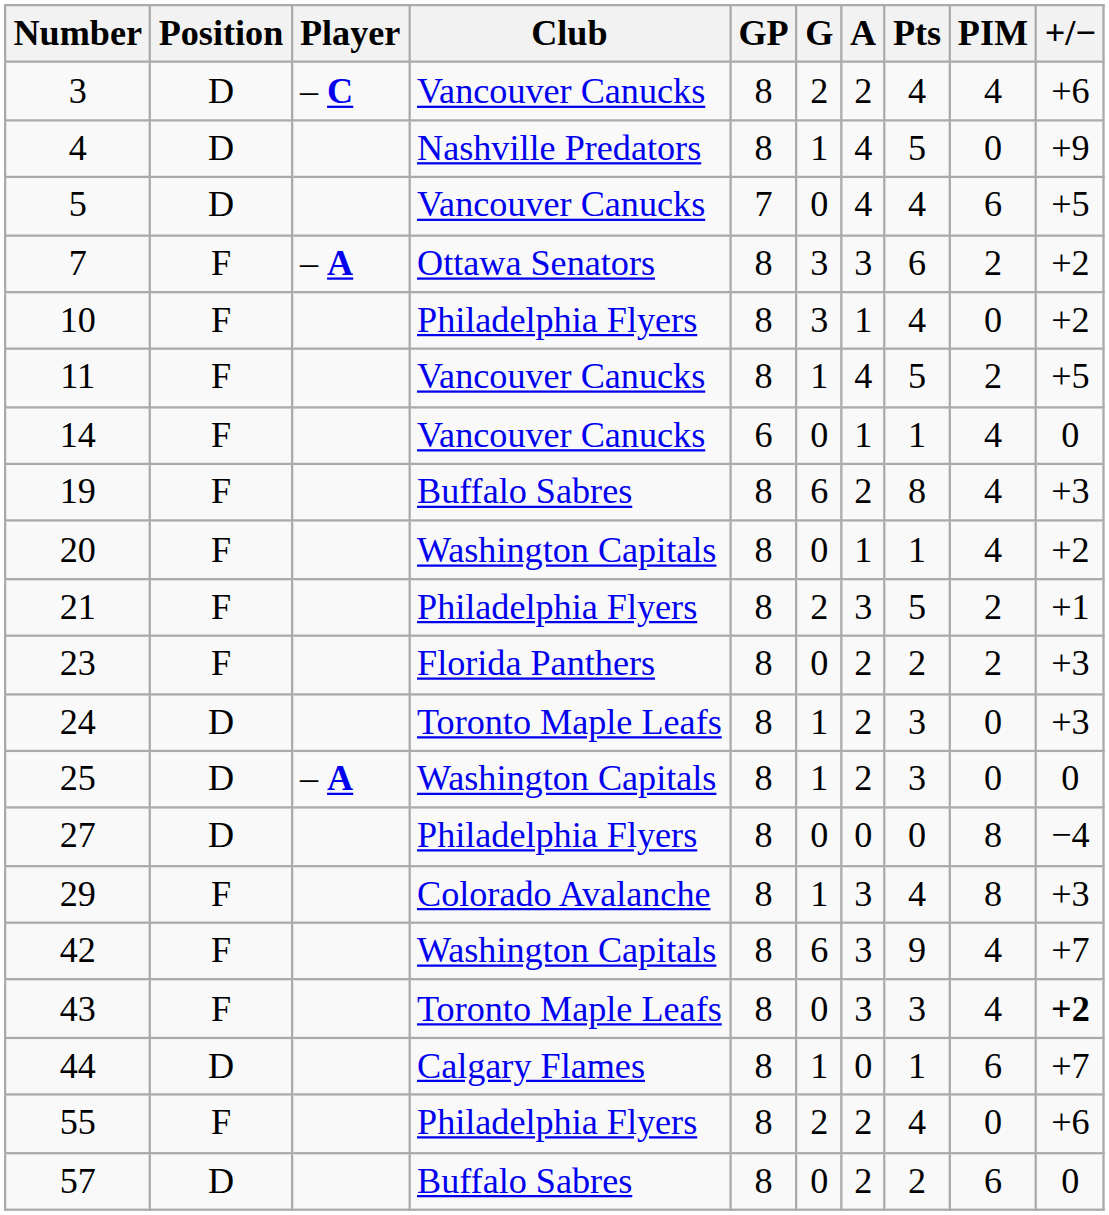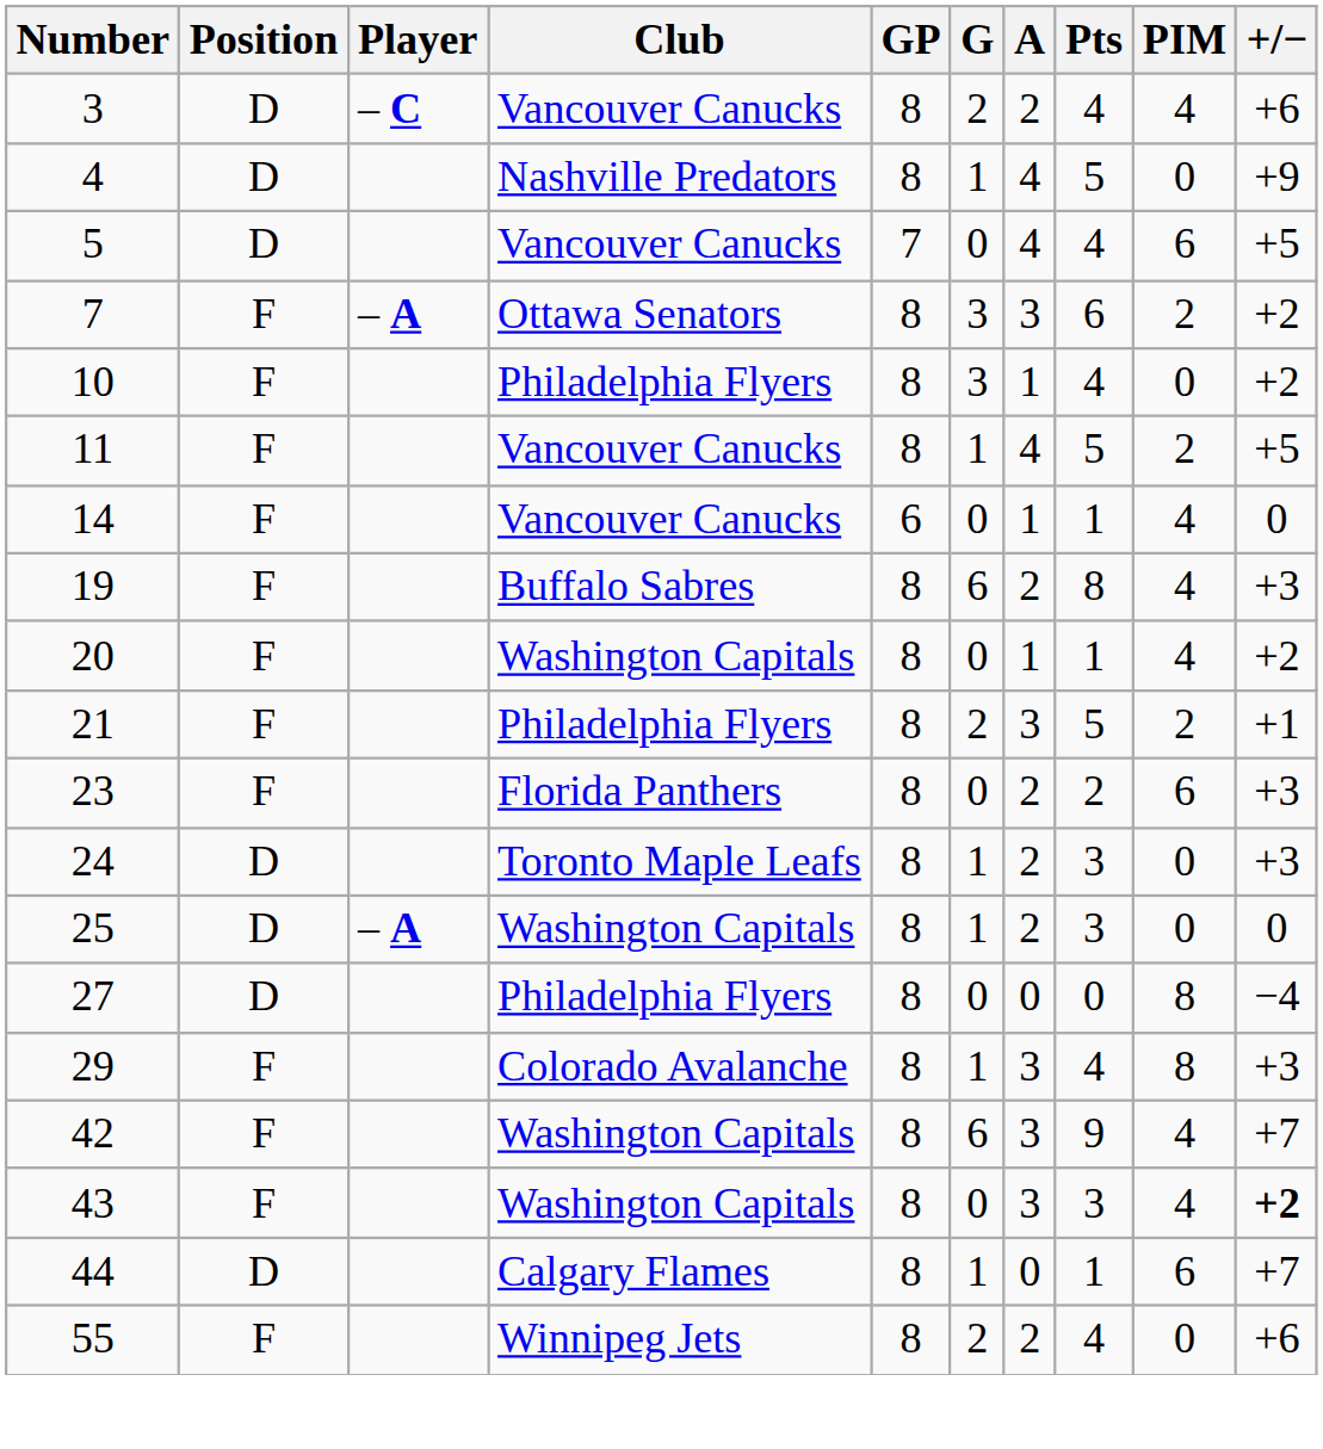23 | PIM: 2 -> 6
43 | Club: Toronto Maple Leafs -> Washington Capitals
55 | Club: Philadelphia Flyers -> Winnipeg Jets
- row: 57 | D | Buffalo Sabres | 8 | 0 | 2 | 2 | 6 | 0
